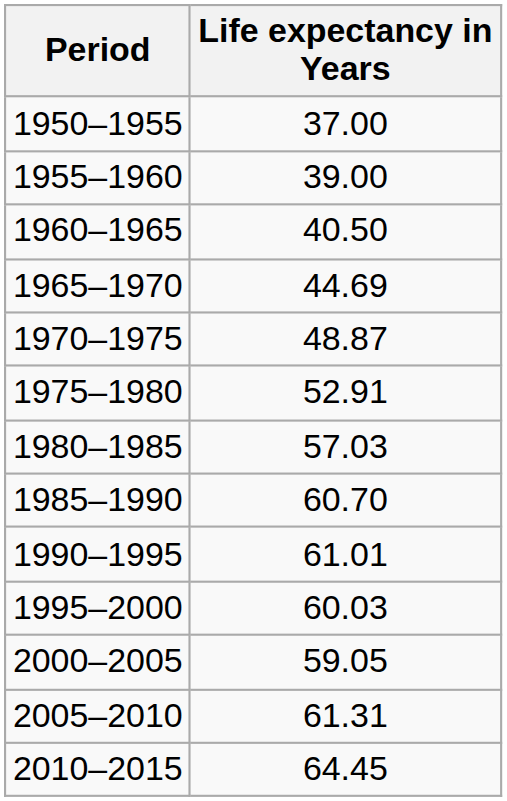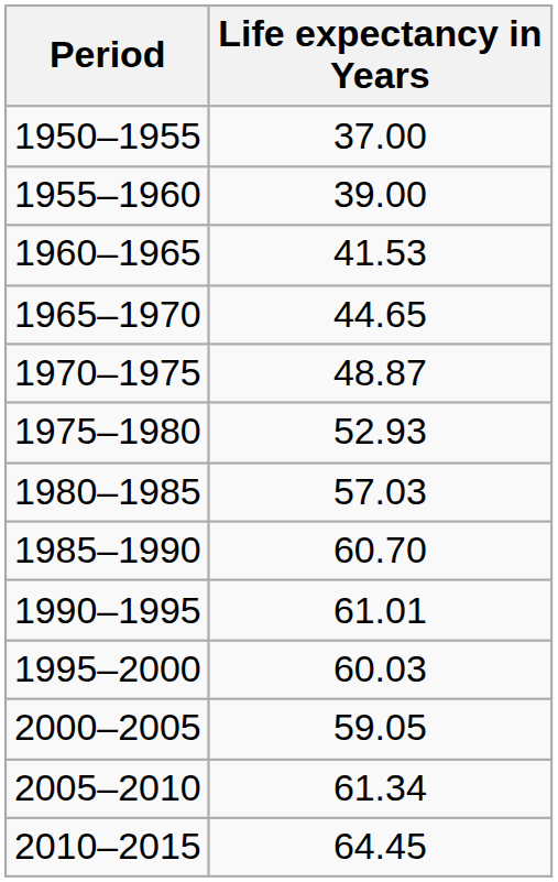1960–1965 | Life expectancy in Years: 40.50 -> 41.53
1965–1970 | Life expectancy in Years: 44.69 -> 44.65
1975–1980 | Life expectancy in Years: 52.91 -> 52.93
2005–2010 | Life expectancy in Years: 61.31 -> 61.34
